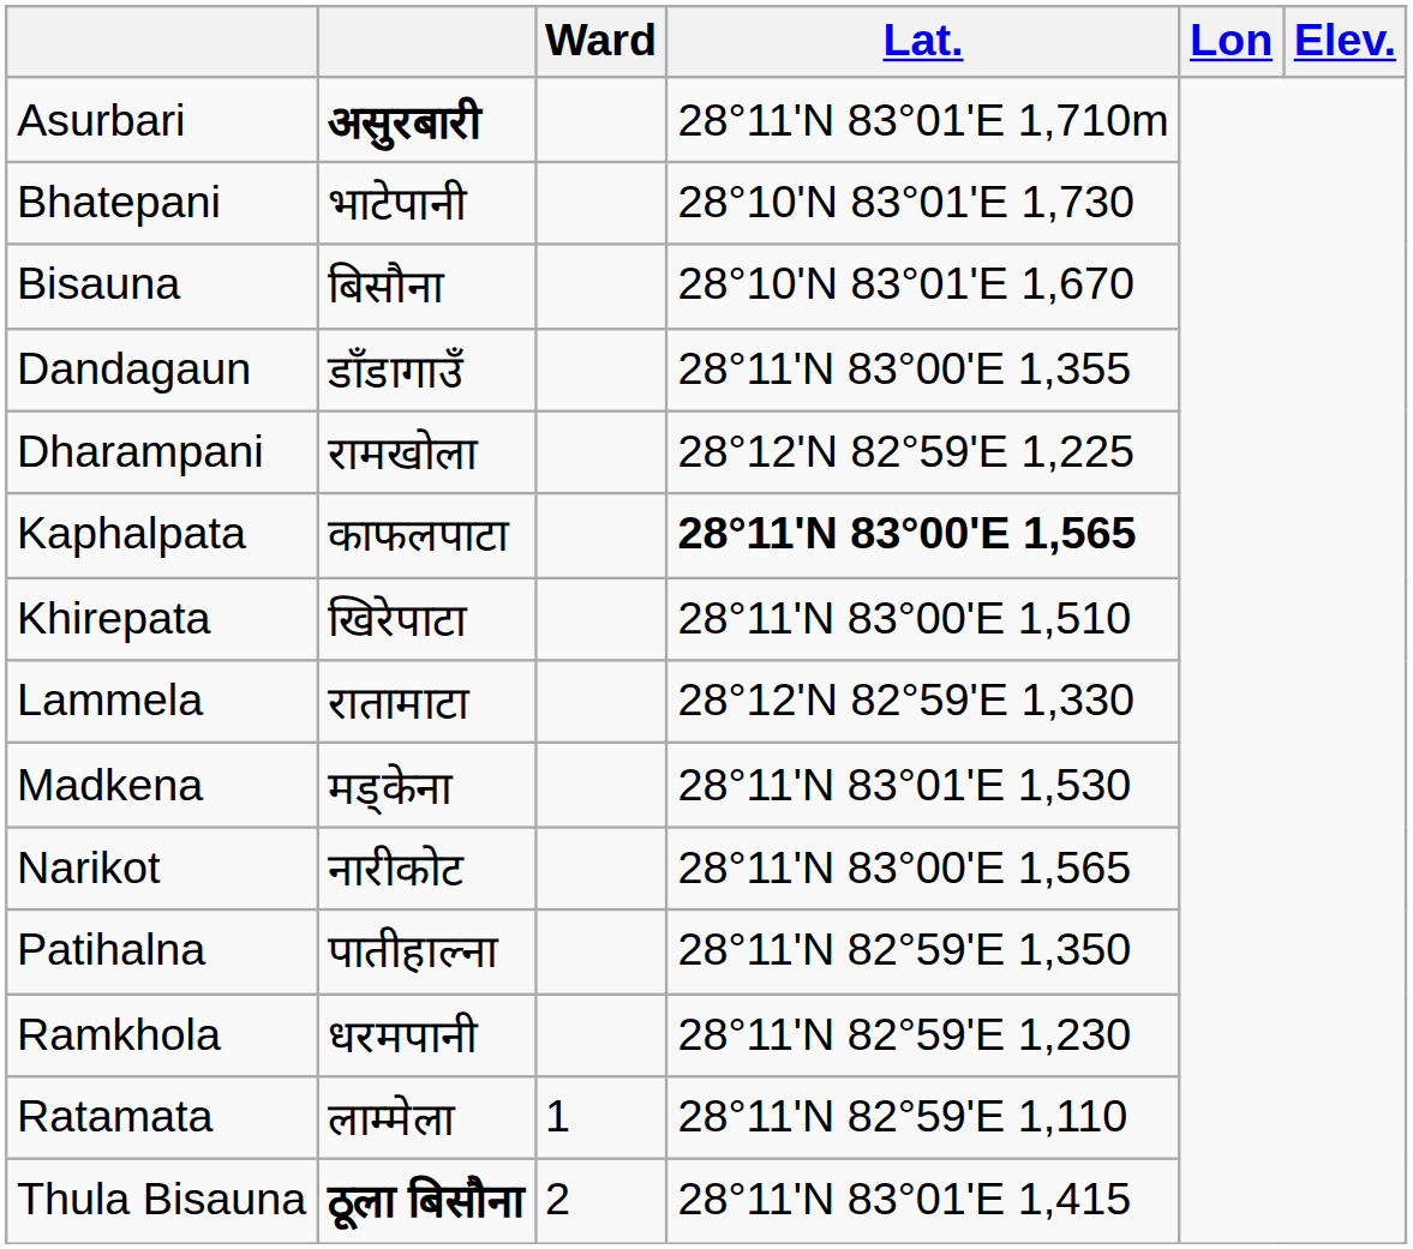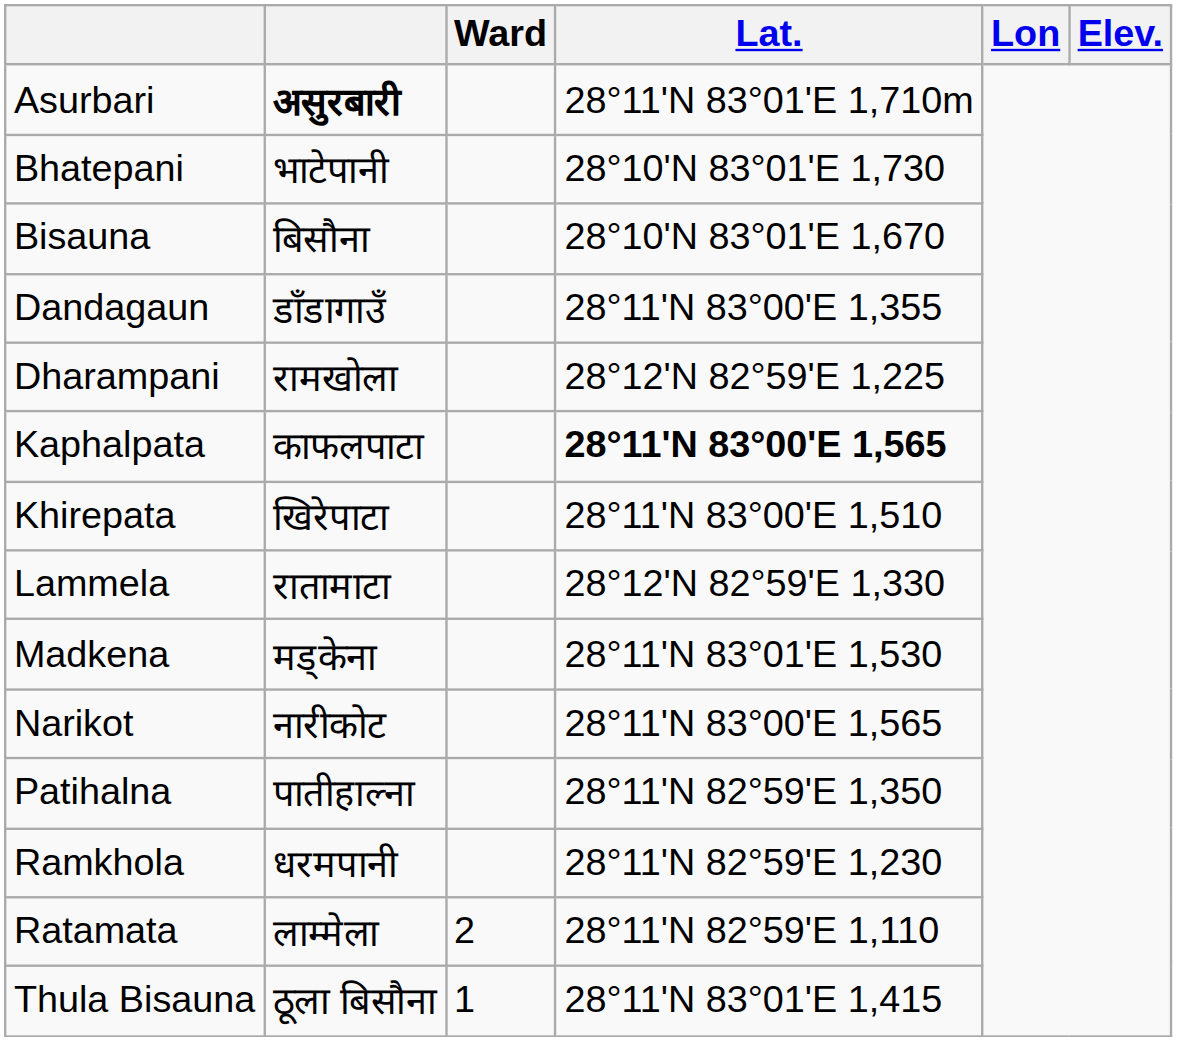Ratamata | Ward: 1 -> 2
Thula Bisauna | column 2: bold -> normal
Thula Bisauna | Ward: 2 -> 1
